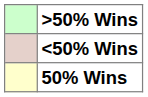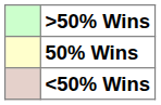rows swapped: 50% Wins <-> <50% Wins
